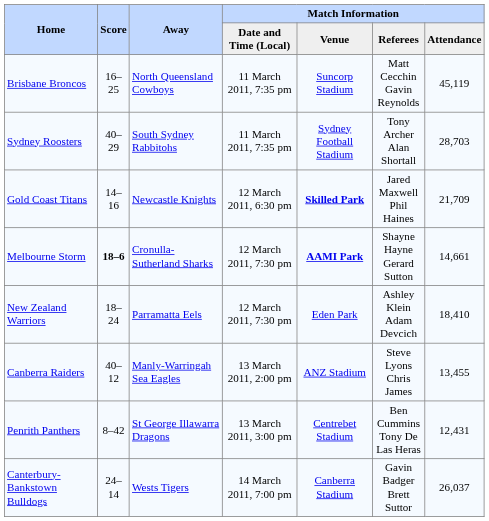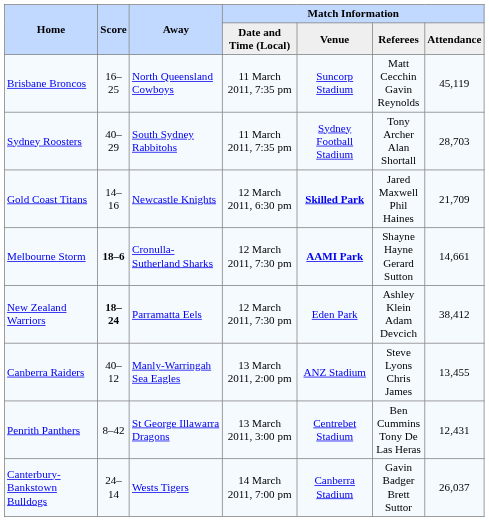New Zealand Warriors | Score: normal -> bold
New Zealand Warriors | Match Information / Attendance: 18,410 -> 38,412
